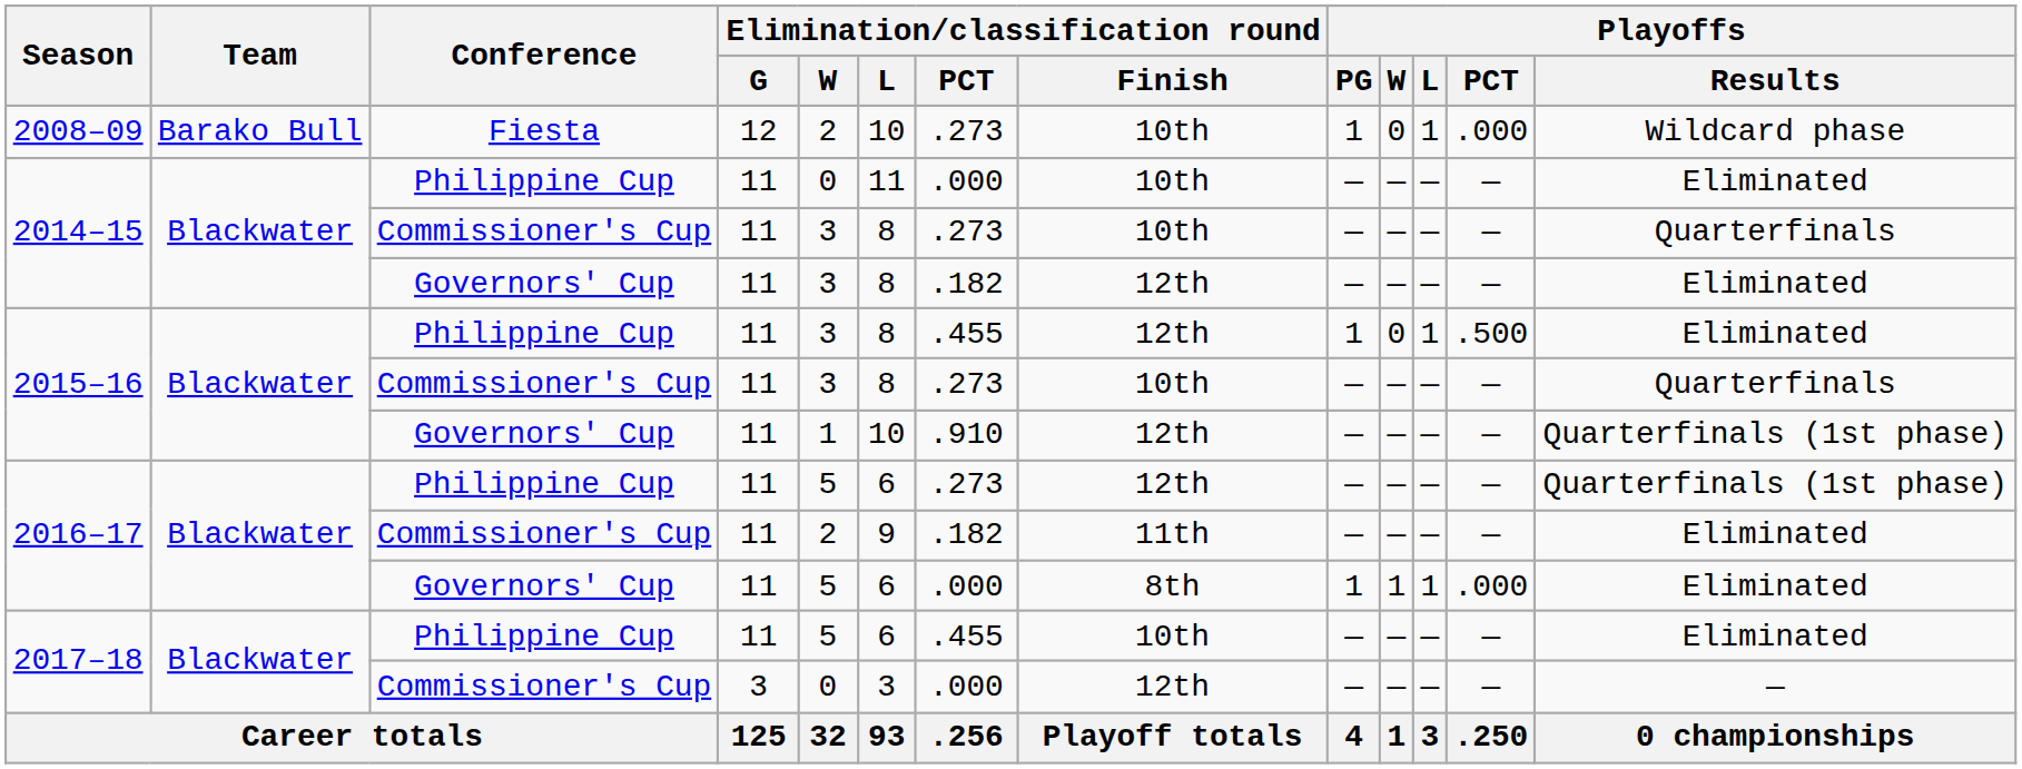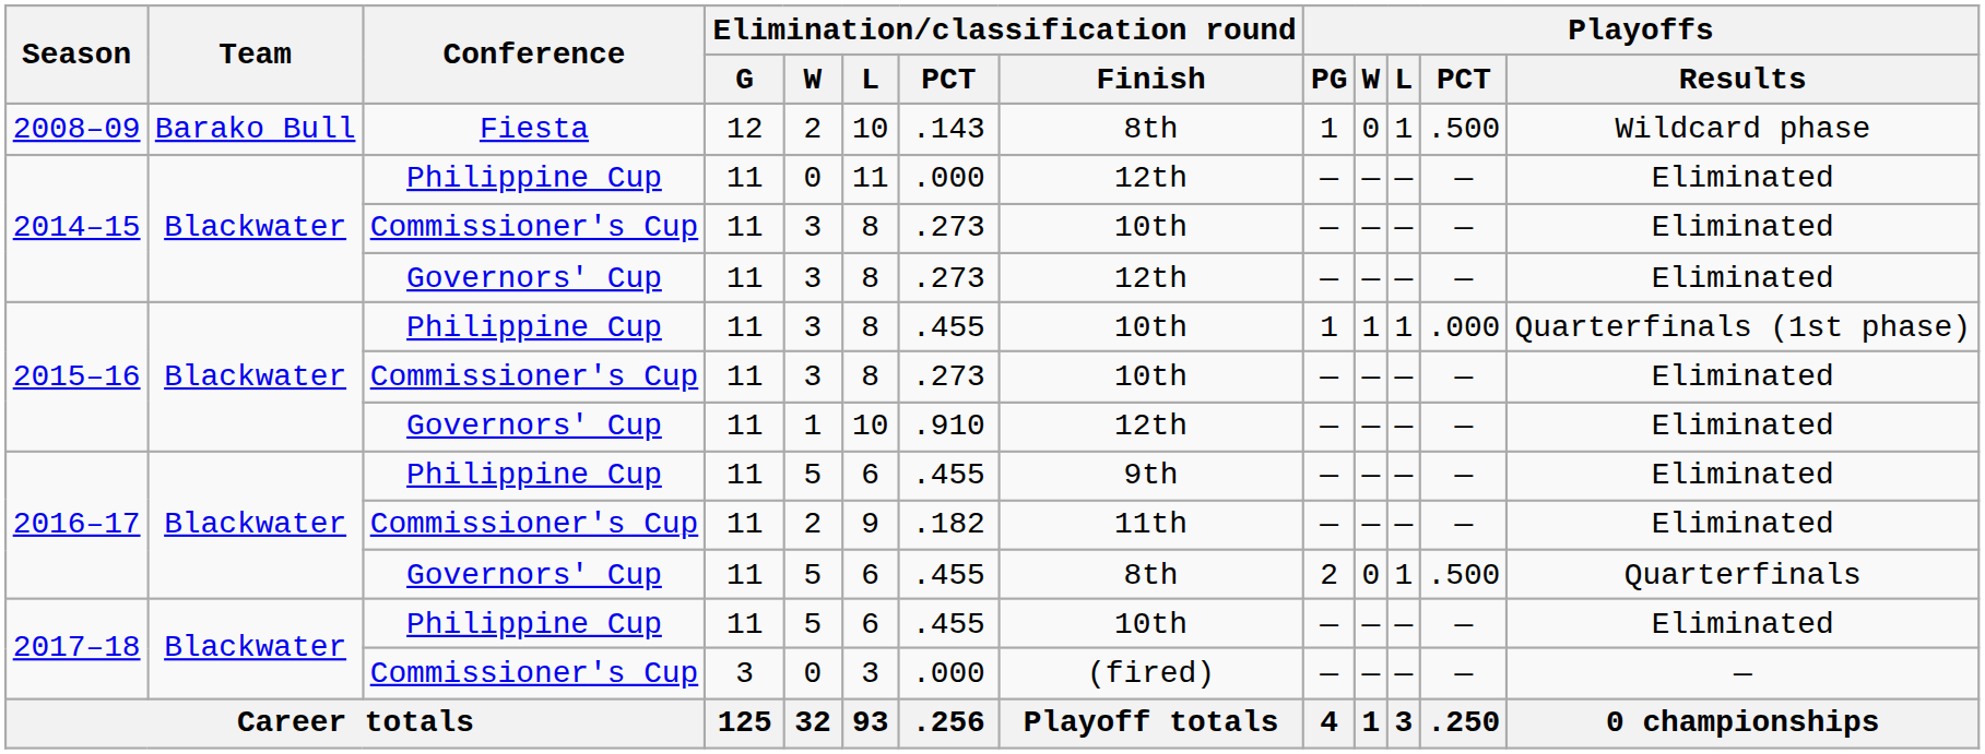2008–09 | Elimination/classification round / PCT: .273 -> .143
2008–09 | Elimination/classification round / Finish: 10th -> 8th
2008–09 | Playoffs / PCT: .000 -> .500
2014–15 / Philippine Cup | Elimination/classification round / Finish: 10th -> 12th
2014–15 / Commissioner's Cup | Playoffs / Results: Quarterfinals -> Eliminated
2014–15 / Governors' Cup | Elimination/classification round / PCT: .182 -> .273
2015–16 / Philippine Cup | Elimination/classification round / Finish: 12th -> 10th
2015–16 / Philippine Cup | Playoffs / W: 0 -> 1
2015–16 / Philippine Cup | Playoffs / PCT: .500 -> .000
2015–16 / Philippine Cup | Playoffs / Results: Eliminated -> Quarterfinals (1st phase)
2015–16 / Commissioner's Cup | Playoffs / Results: Quarterfinals -> Eliminated
2015–16 / Governors' Cup | Playoffs / Results: Quarterfinals (1st phase) -> Eliminated
2016–17 / Philippine Cup | Elimination/classification round / PCT: .273 -> .455
2016–17 / Philippine Cup | Elimination/classification round / Finish: 12th -> 9th
2016–17 / Philippine Cup | Playoffs / Results: Quarterfinals (1st phase) -> Eliminated
2016–17 / Governors' Cup | Elimination/classification round / PCT: .000 -> .455
2016–17 / Governors' Cup | Playoffs / PG: 1 -> 2
2016–17 / Governors' Cup | Playoffs / W: 1 -> 0
2016–17 / Governors' Cup | Playoffs / PCT: .000 -> .500
2016–17 / Governors' Cup | Playoffs / Results: Eliminated -> Quarterfinals
2017–18 / Commissioner's Cup | Elimination/classification round / Finish: 12th -> (fired)
